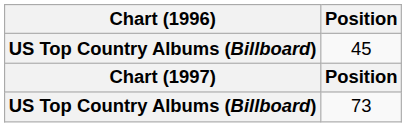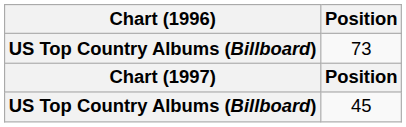rows swapped: 45 <-> 73
